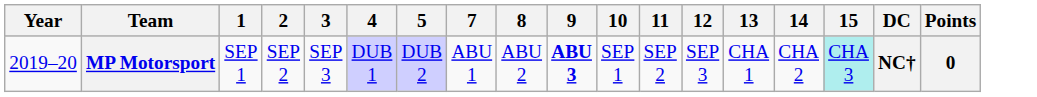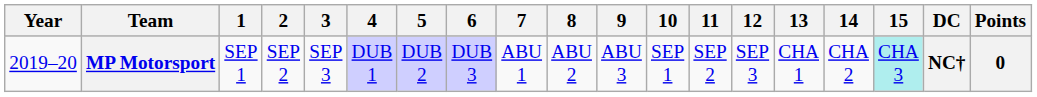+ column: 6 | DUB 3
MP Motorsport | 9: bold -> normal
